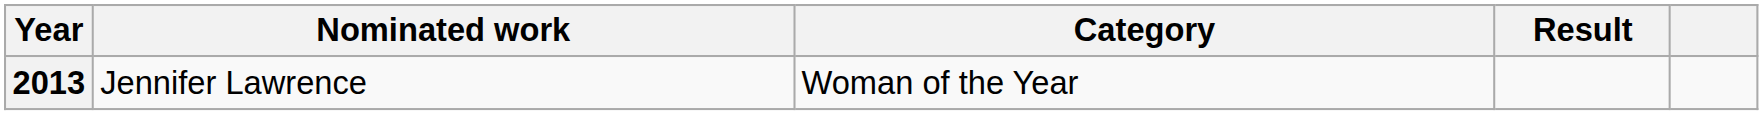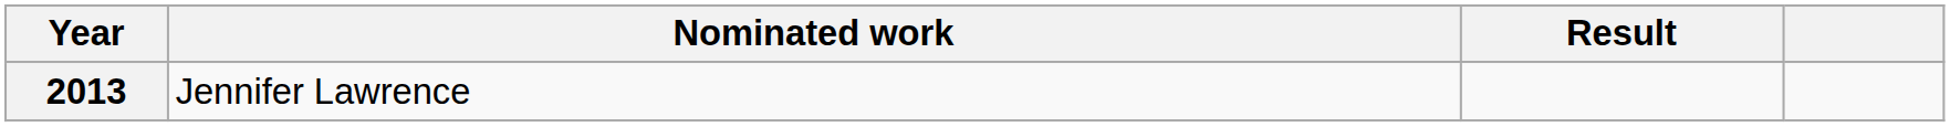- column: Category | Woman of the Year
